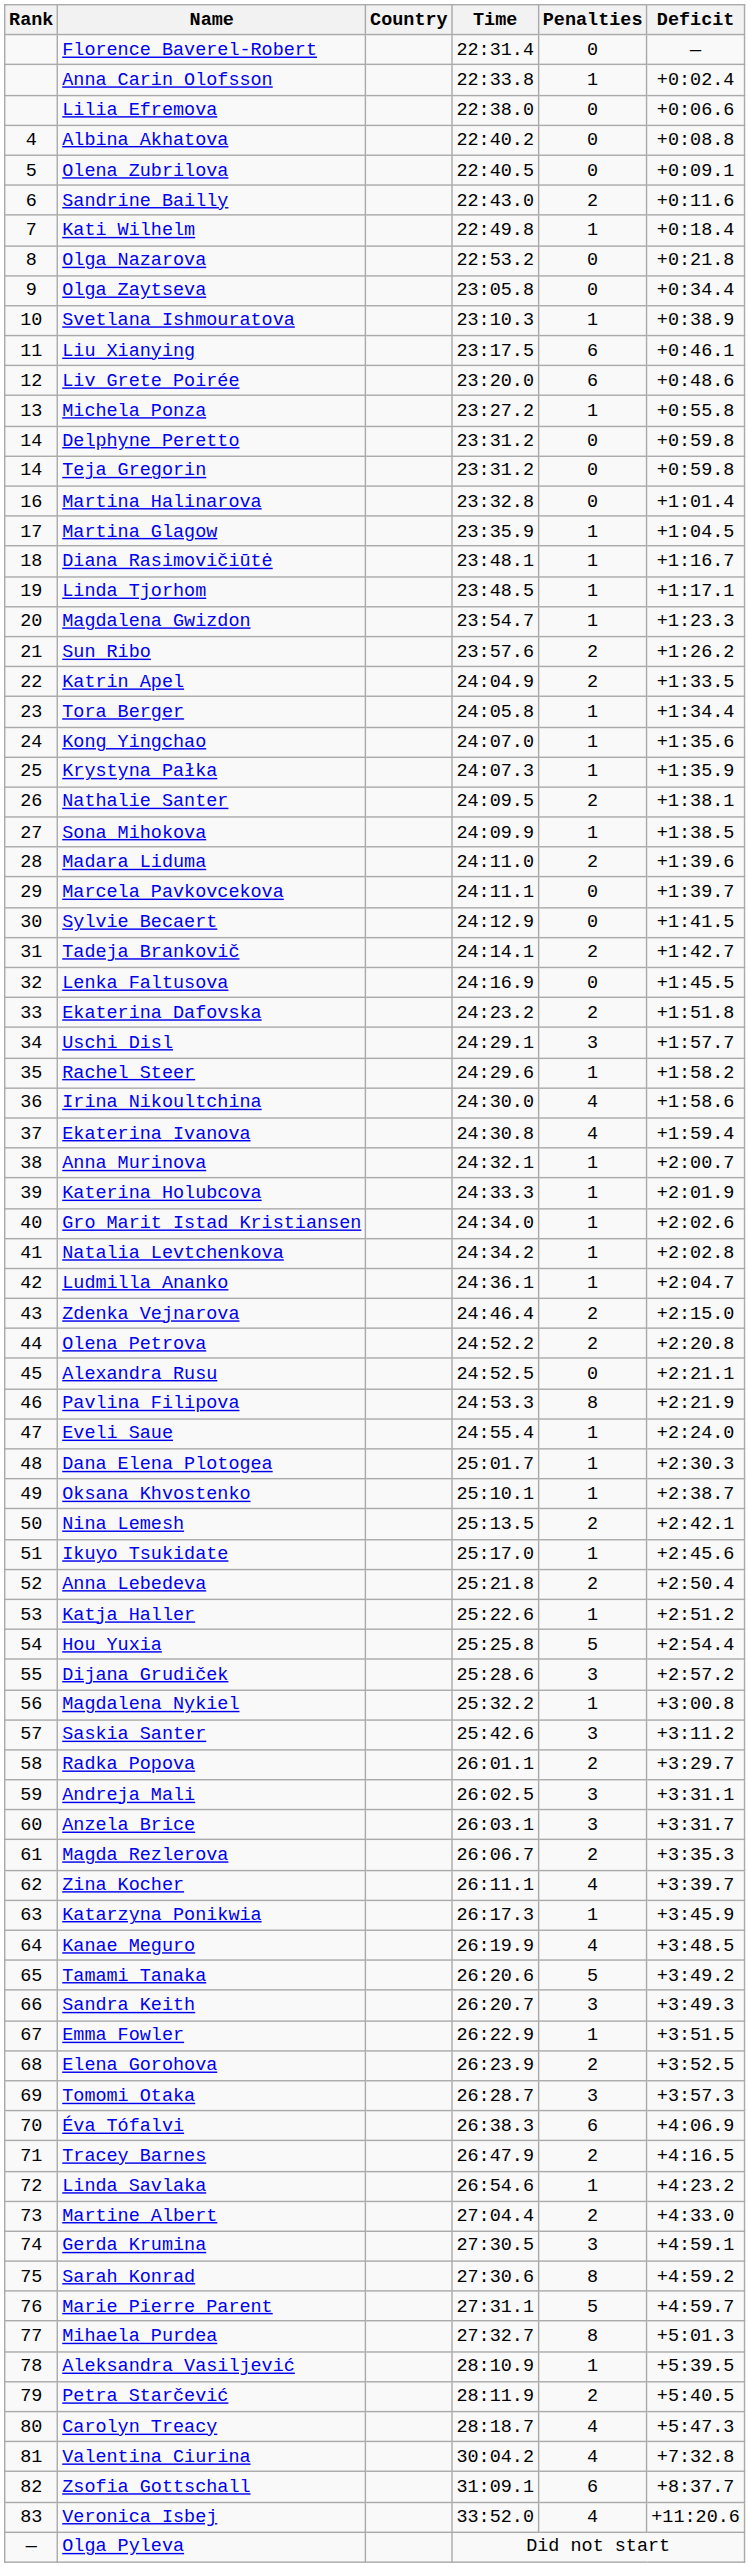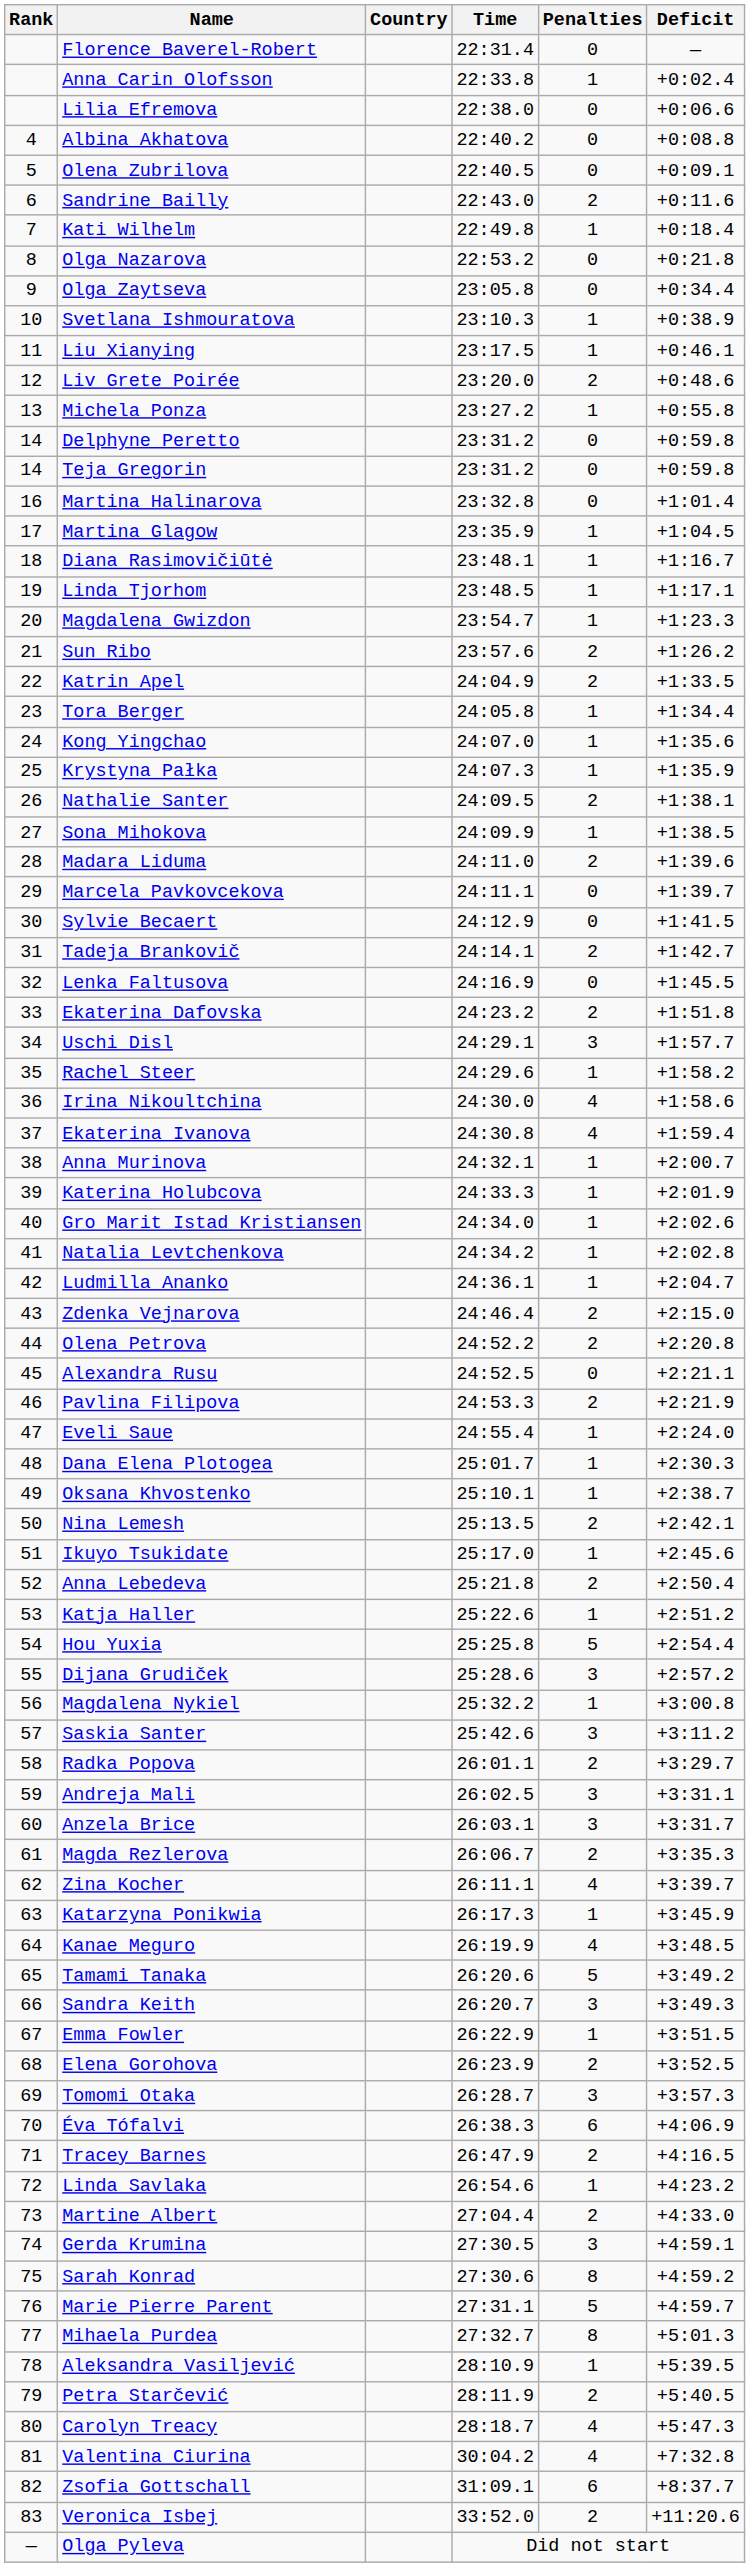Liu Xianying | Penalties: 6 -> 1
Liv Grete Poirée | Penalties: 6 -> 2
Pavlina Filipova | Penalties: 8 -> 2
Veronica Isbej | Penalties: 4 -> 2
